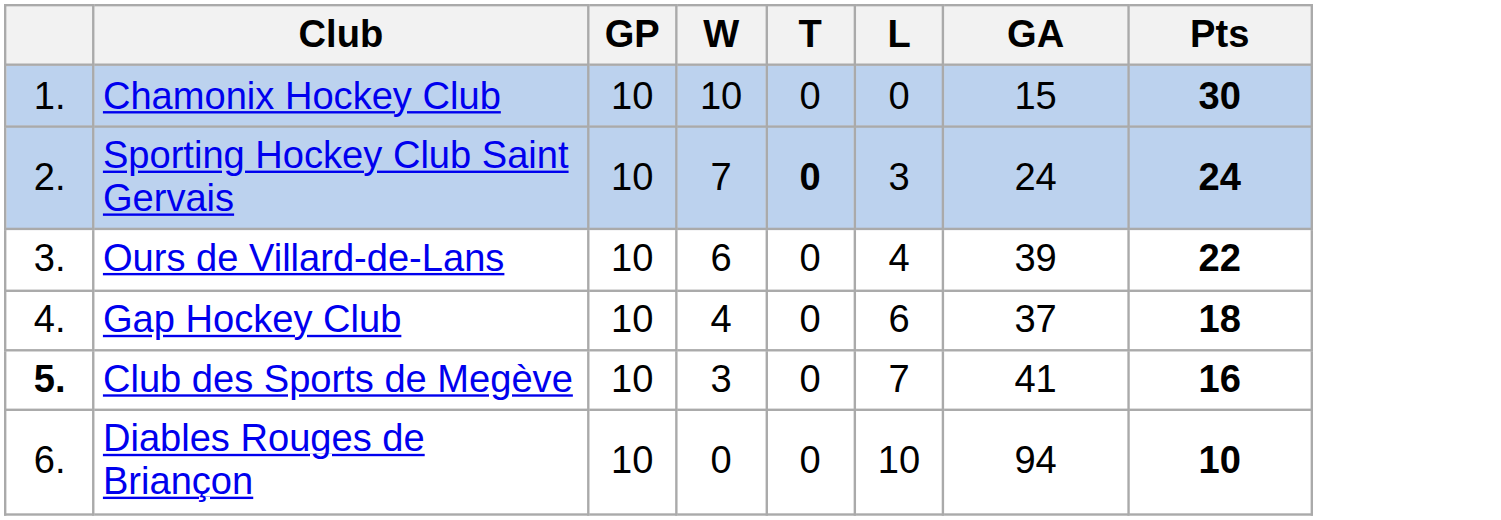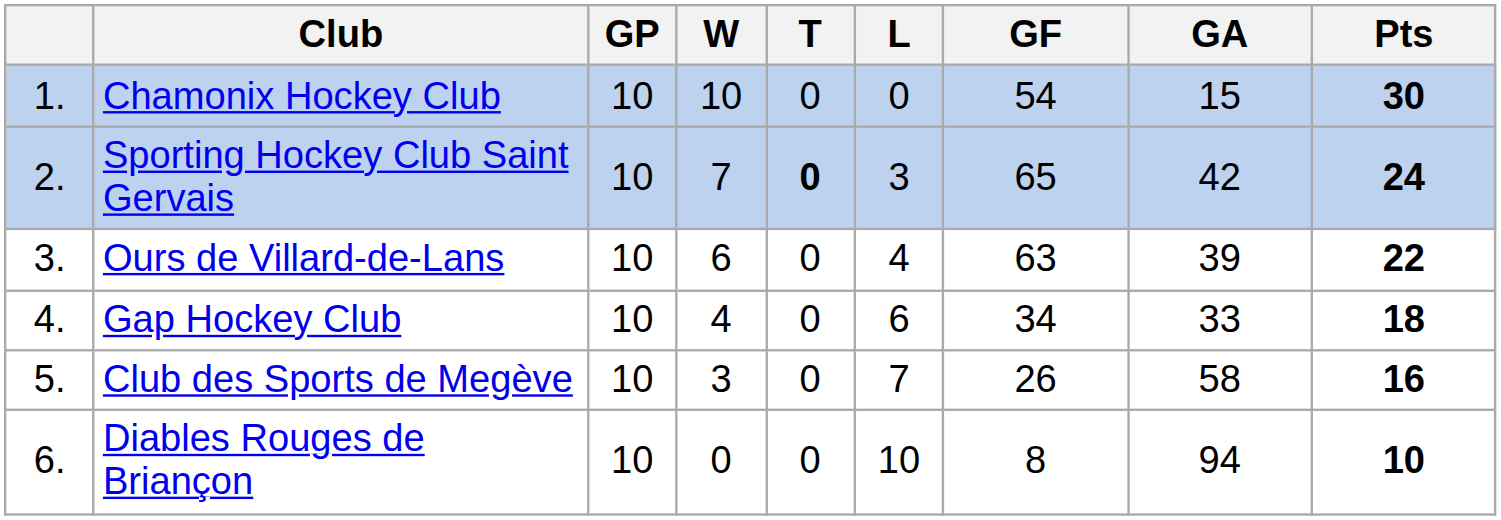+ column: GF | 54 | 65 | 63 | 34 | 26 | 8
Sporting Hockey Club Saint Gervais | GA: 24 -> 42
Gap Hockey Club | GA: 37 -> 33
Club des Sports de Megève | column 1: bold -> normal
Club des Sports de Megève | GA: 41 -> 58
